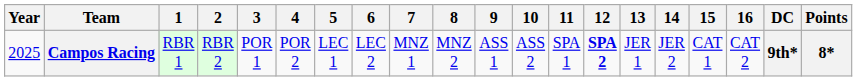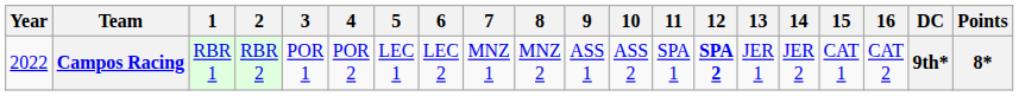Campos Racing | Year: 2025 -> 2022
